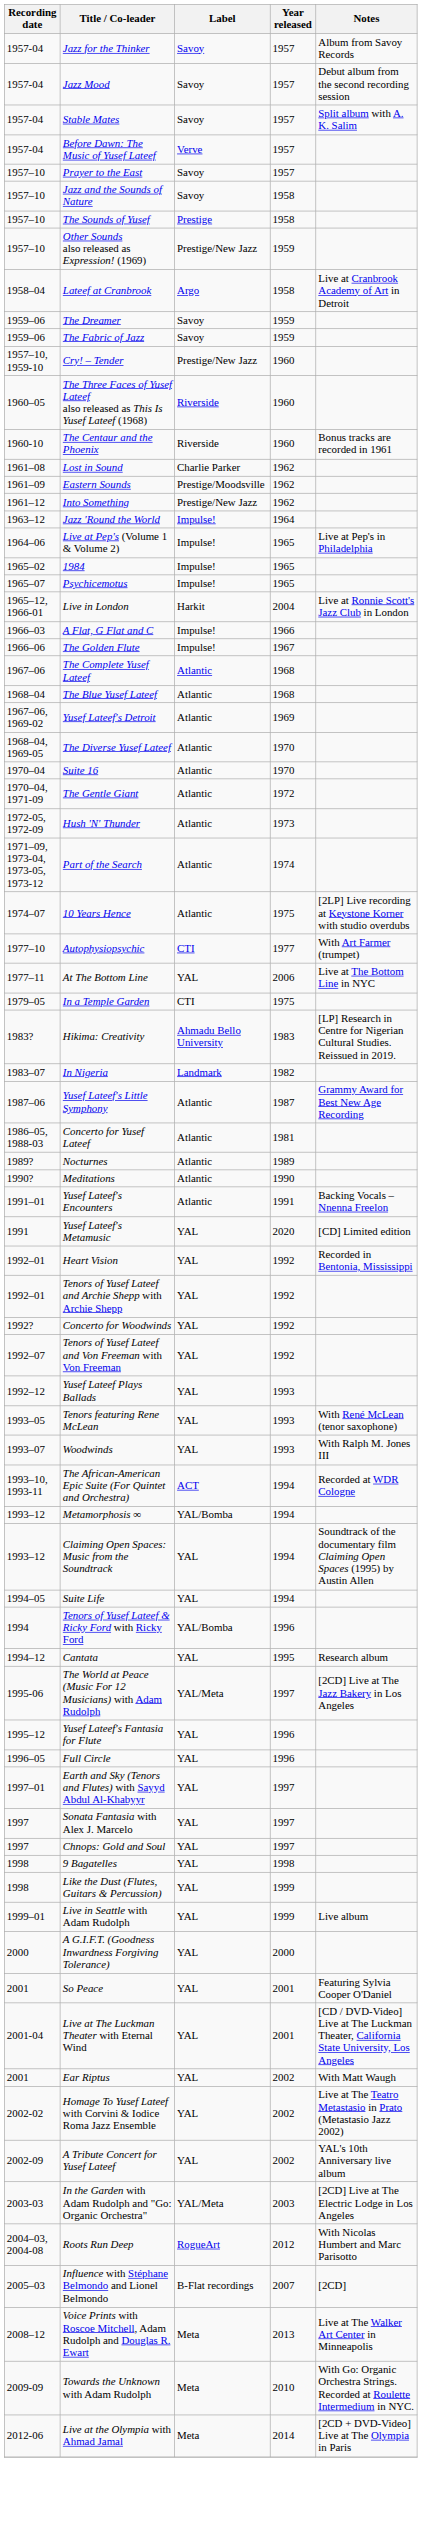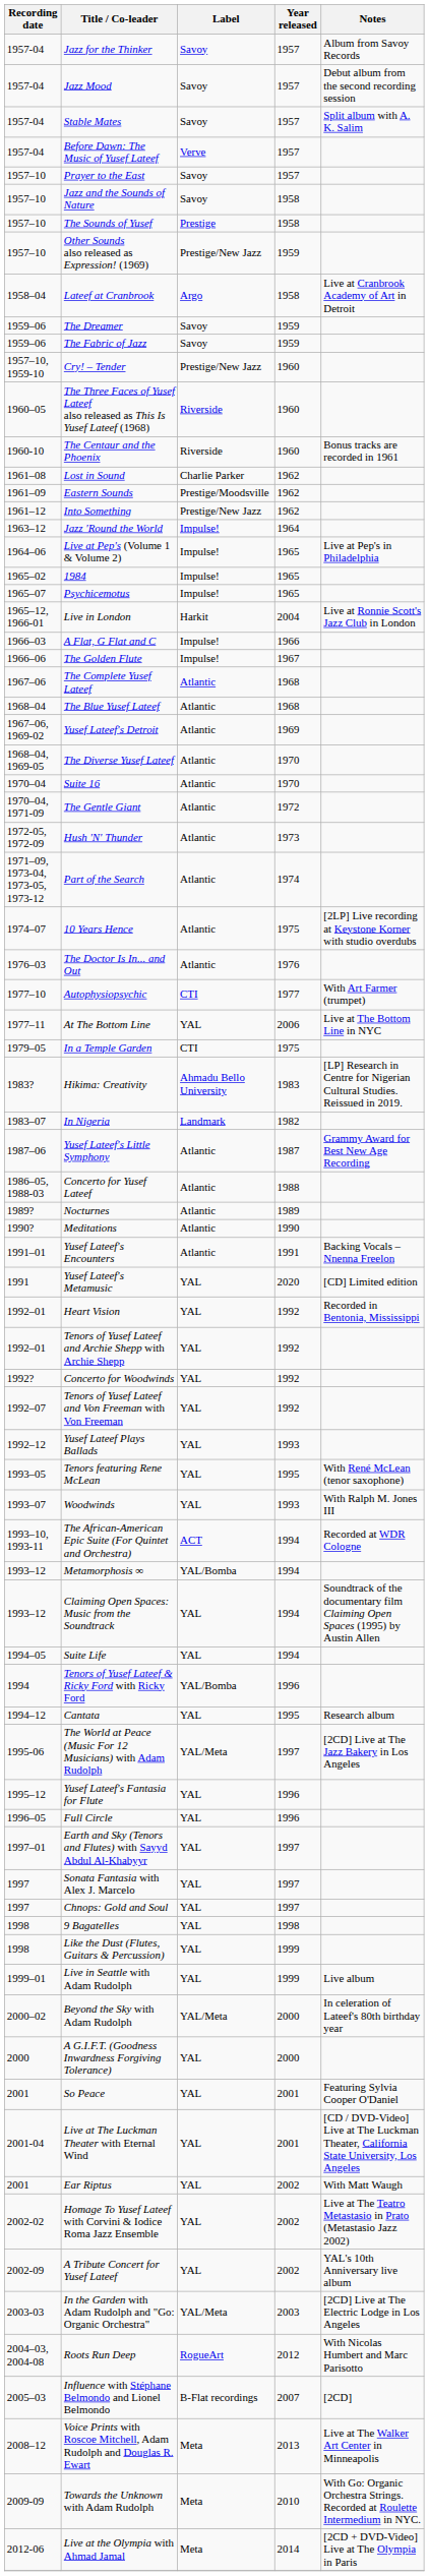+ row: 1976–03 | The Doctor Is In... and Out | Atlantic | 1976
Concerto for Yusef Lateef | Year released: 1981 -> 1988
Tenors featuring Rene McLean | Year released: 1993 -> 1995
+ row: 2000–02 | Beyond the Sky with Adam Rudolph | YAL/Meta | 2000 | In celeration of Lateef's 80th birthday year
